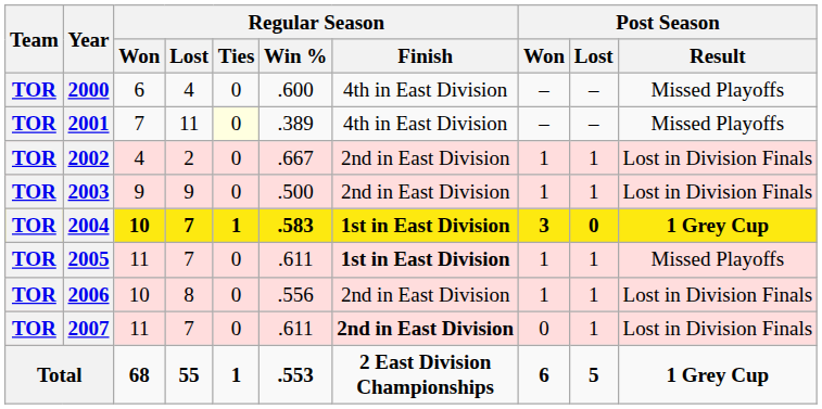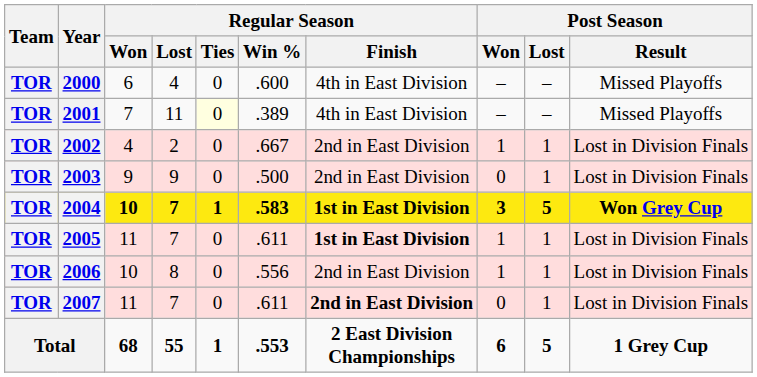2003 | Post Season / Won: 1 -> 0
2004 | Post Season / Lost: 0 -> 5
2004 | Post Season / Result: 1 Grey Cup -> Won Grey Cup
2005 | Post Season / Result: Missed Playoffs -> Lost in Division Finals
